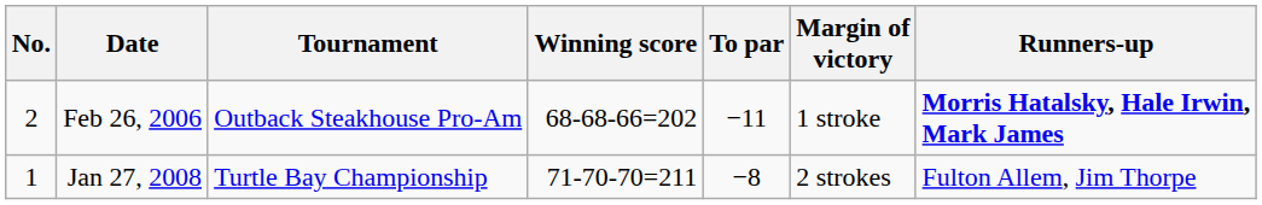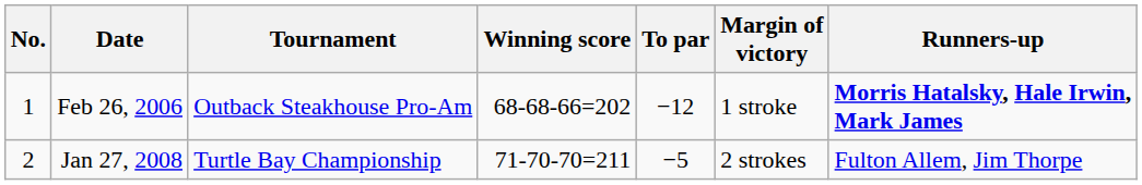Feb 26, 2006 | No.: 2 -> 1
Feb 26, 2006 | To par: −11 -> −12
Jan 27, 2008 | No.: 1 -> 2
Jan 27, 2008 | To par: −8 -> −5
